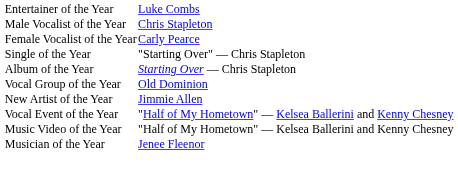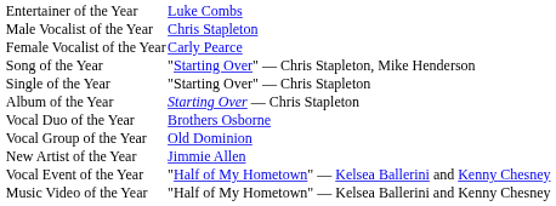+ row: Song of the Year | "Starting Over" — Chris Stapleton, Mike Henderson
+ row: Vocal Duo of the Year | Brothers Osborne
- row: Musician of the Year | Jenee Fleenor
